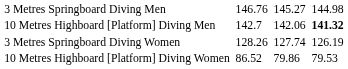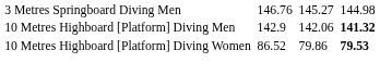10 Metres Highboard [Platform] Diving Men | column 3: 142.7 -> 142.9
- row: 3 Metres Springboard Diving Women | 128.26 | 127.74 | 126.19
10 Metres Highboard [Platform] Diving Women | column 7: normal -> bold
